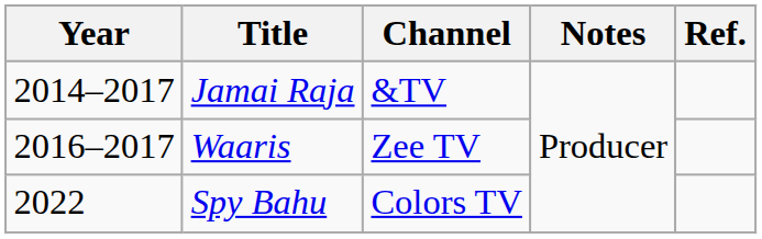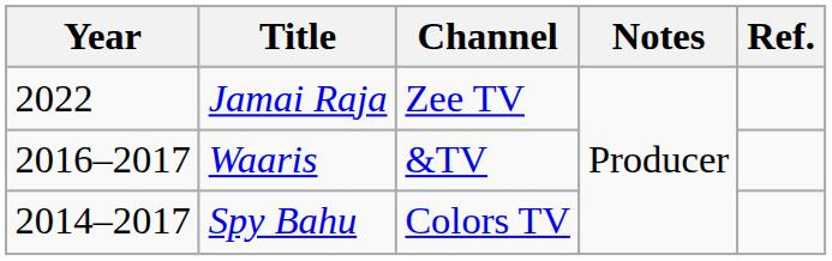Jamai Raja | Year: 2014–2017 -> 2022
Jamai Raja | Channel: &TV -> Zee TV
Waaris | Channel: Zee TV -> &TV
Spy Bahu | Year: 2022 -> 2014–2017
